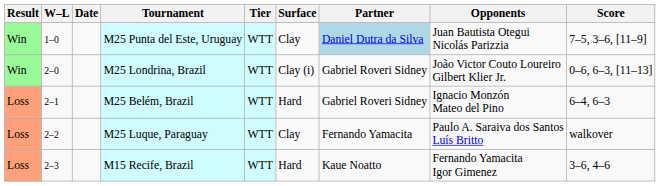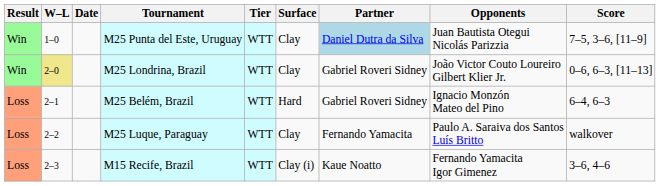M25 Londrina, Brazil | W–L: no background -> khaki background
M25 Londrina, Brazil | Surface: Clay (i) -> Clay
M15 Recife, Brazil | Surface: Hard -> Clay (i)
